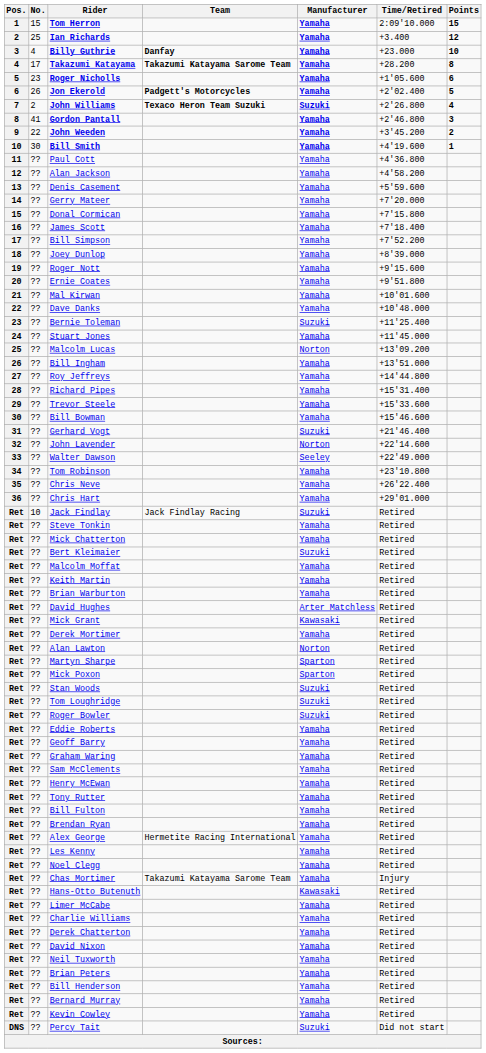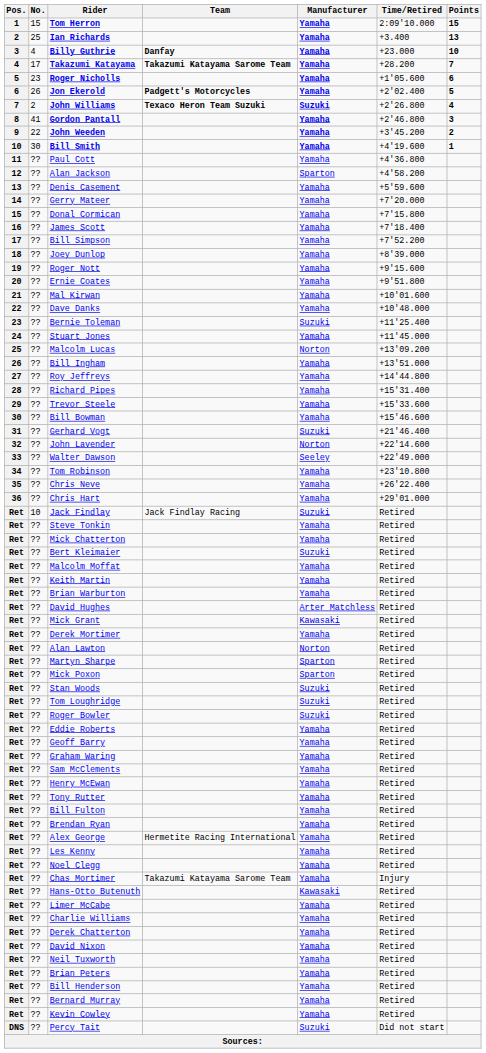Ian Richards | Points: 12 -> 13
Takazumi Katayama | Points: 8 -> 7
Alan Jackson | Manufacturer: Yamaha -> Sparton
